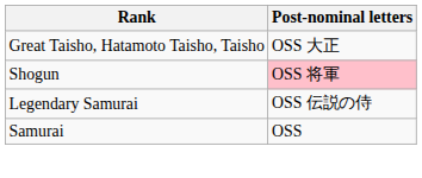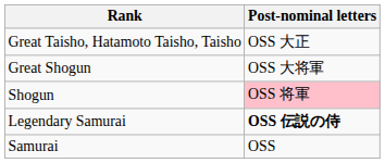+ row: Great Shogun | OSS 大将軍
Legendary Samurai | Post-nominal letters: normal -> bold
